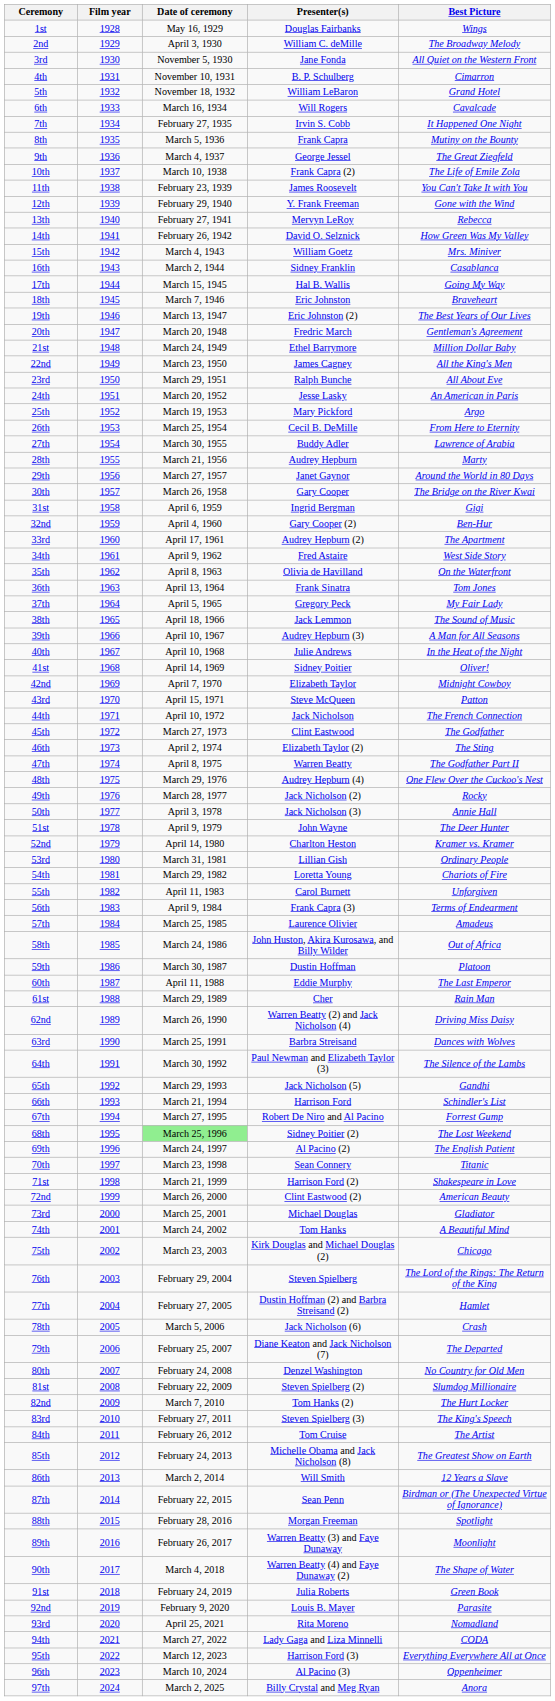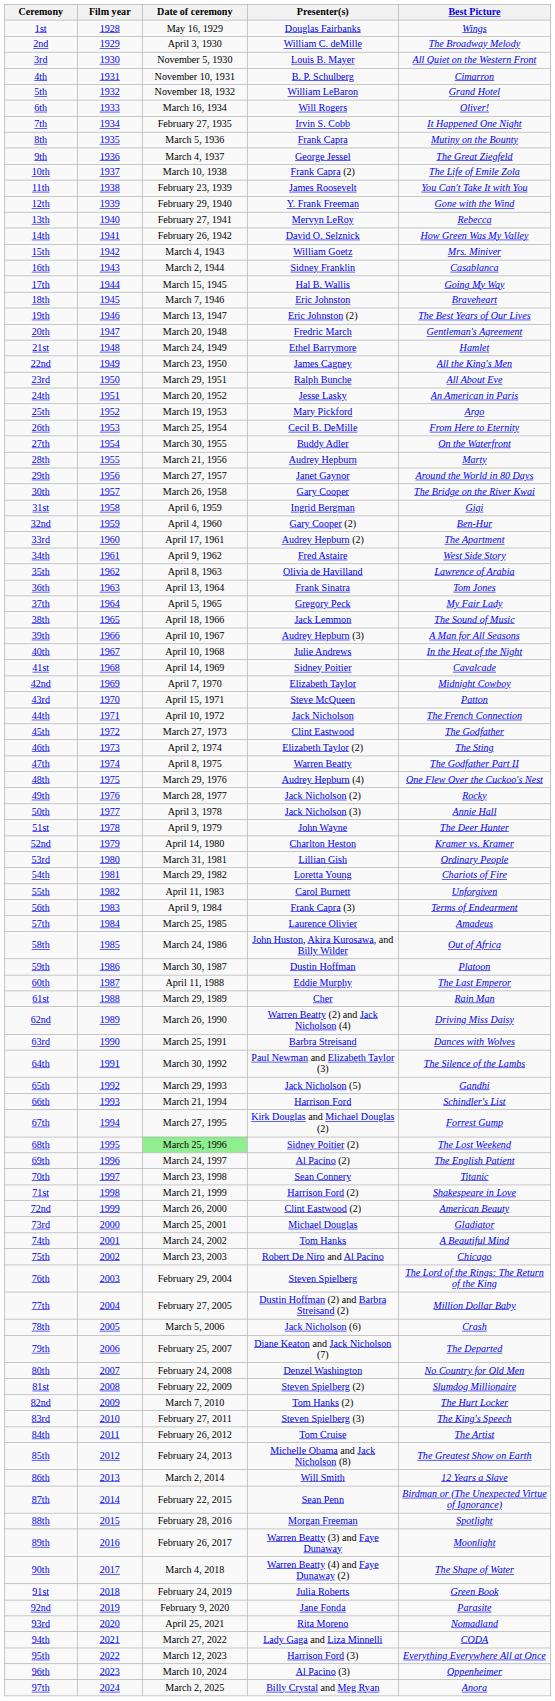3rd | Presenter(s): Jane Fonda -> Louis B. Mayer
6th | Best Picture: Cavalcade -> Oliver!
21st | Best Picture: Million Dollar Baby -> Hamlet
27th | Best Picture: Lawrence of Arabia -> On the Waterfront
35th | Best Picture: On the Waterfront -> Lawrence of Arabia
41st | Best Picture: Oliver! -> Cavalcade
67th | Presenter(s): Robert De Niro and Al Pacino -> Kirk Douglas and Michael Douglas (2)
75th | Presenter(s): Kirk Douglas and Michael Douglas (2) -> Robert De Niro and Al Pacino
77th | Best Picture: Hamlet -> Million Dollar Baby
92nd | Presenter(s): Louis B. Mayer -> Jane Fonda
